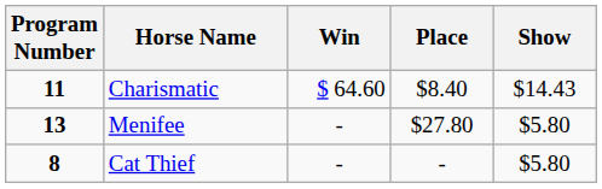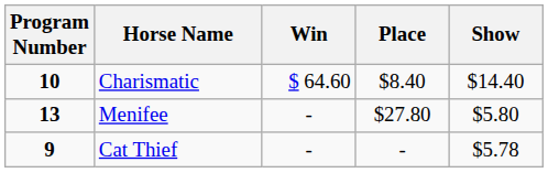Charismatic | Program Number: 11 -> 10
Charismatic | Show: $14.43 -> $14.40
Cat Thief | Program Number: 8 -> 9
Cat Thief | Show: $5.80 -> $5.78
